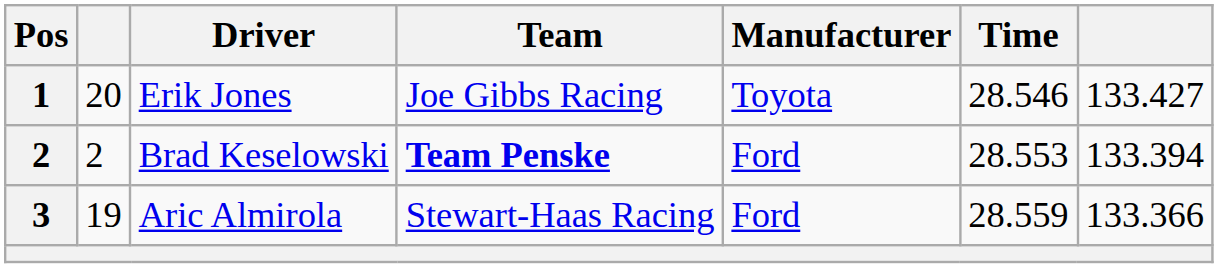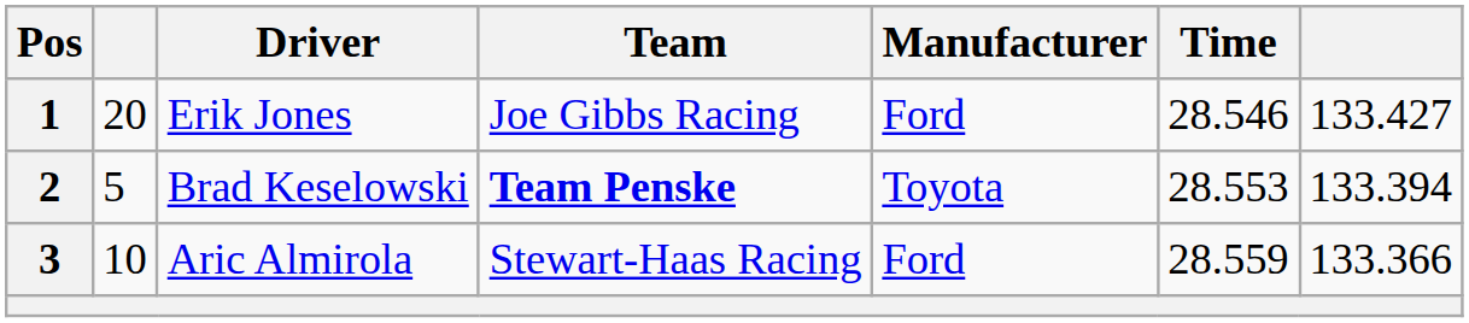Erik Jones | Manufacturer: Toyota -> Ford
Brad Keselowski | column 2: 2 -> 5
Brad Keselowski | Manufacturer: Ford -> Toyota
Aric Almirola | column 2: 19 -> 10
